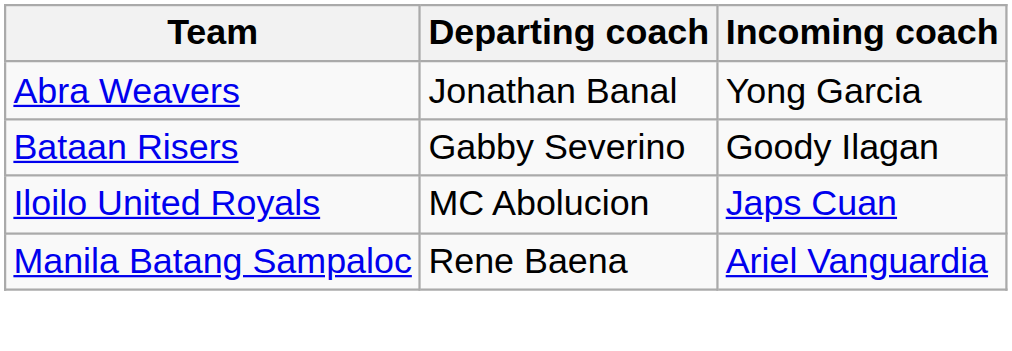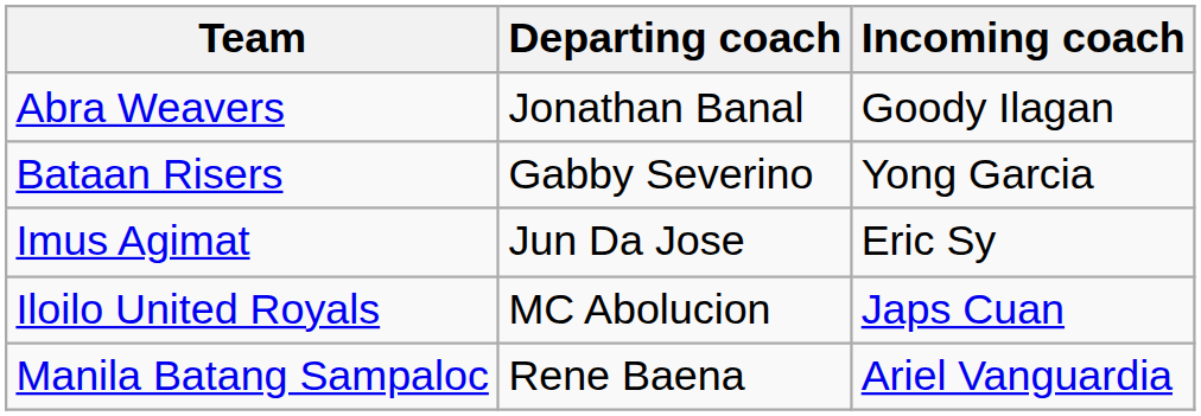Abra Weavers | Incoming coach: Yong Garcia -> Goody Ilagan
Bataan Risers | Incoming coach: Goody Ilagan -> Yong Garcia
+ row: Imus Agimat | Jun Da Jose | Eric Sy
